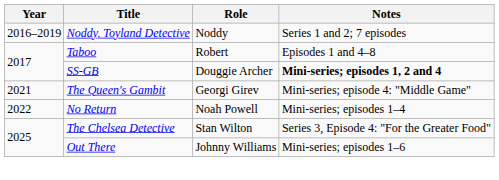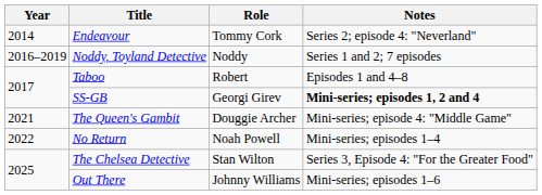+ row: 2014 | Endeavour | Tommy Cork | Series 2; episode 4: "Neverland"
SS-GB | Role: Douggie Archer -> Georgi Girev
The Queen's Gambit | Role: Georgi Girev -> Douggie Archer
